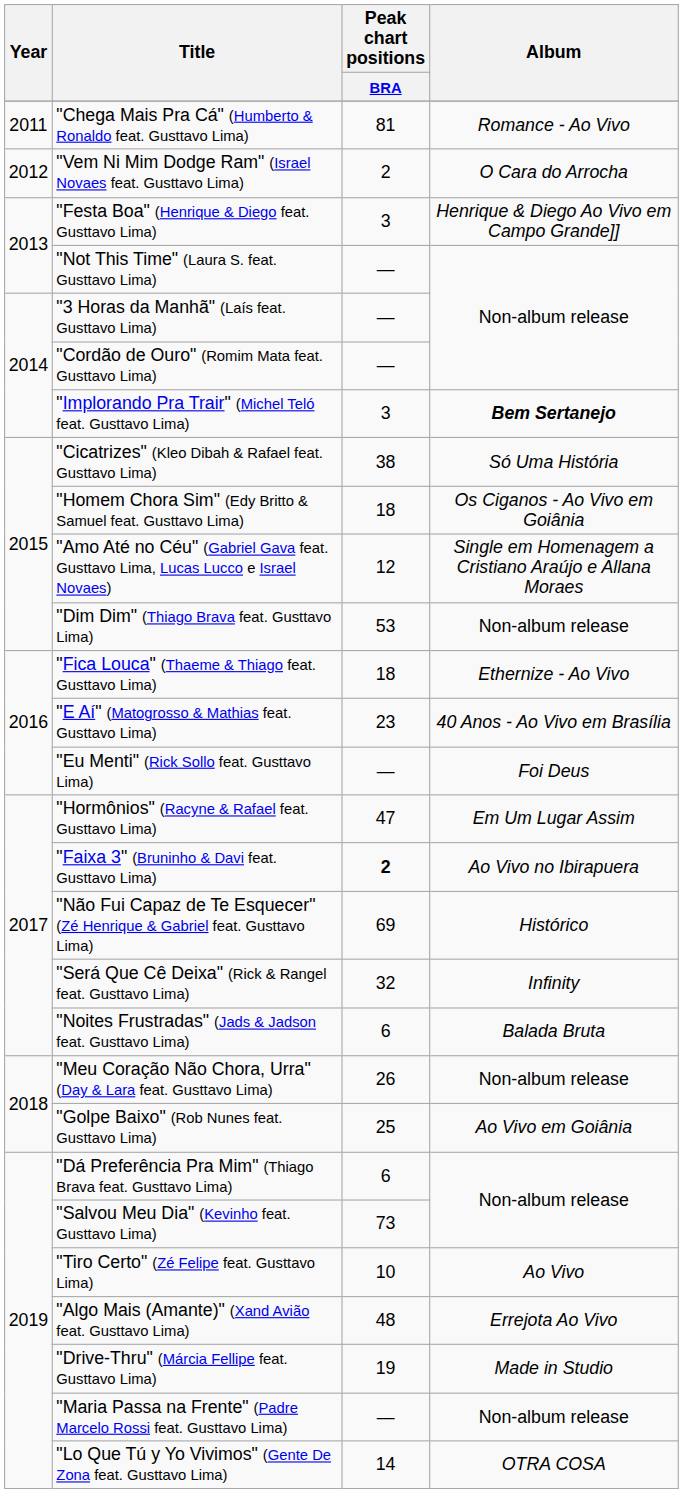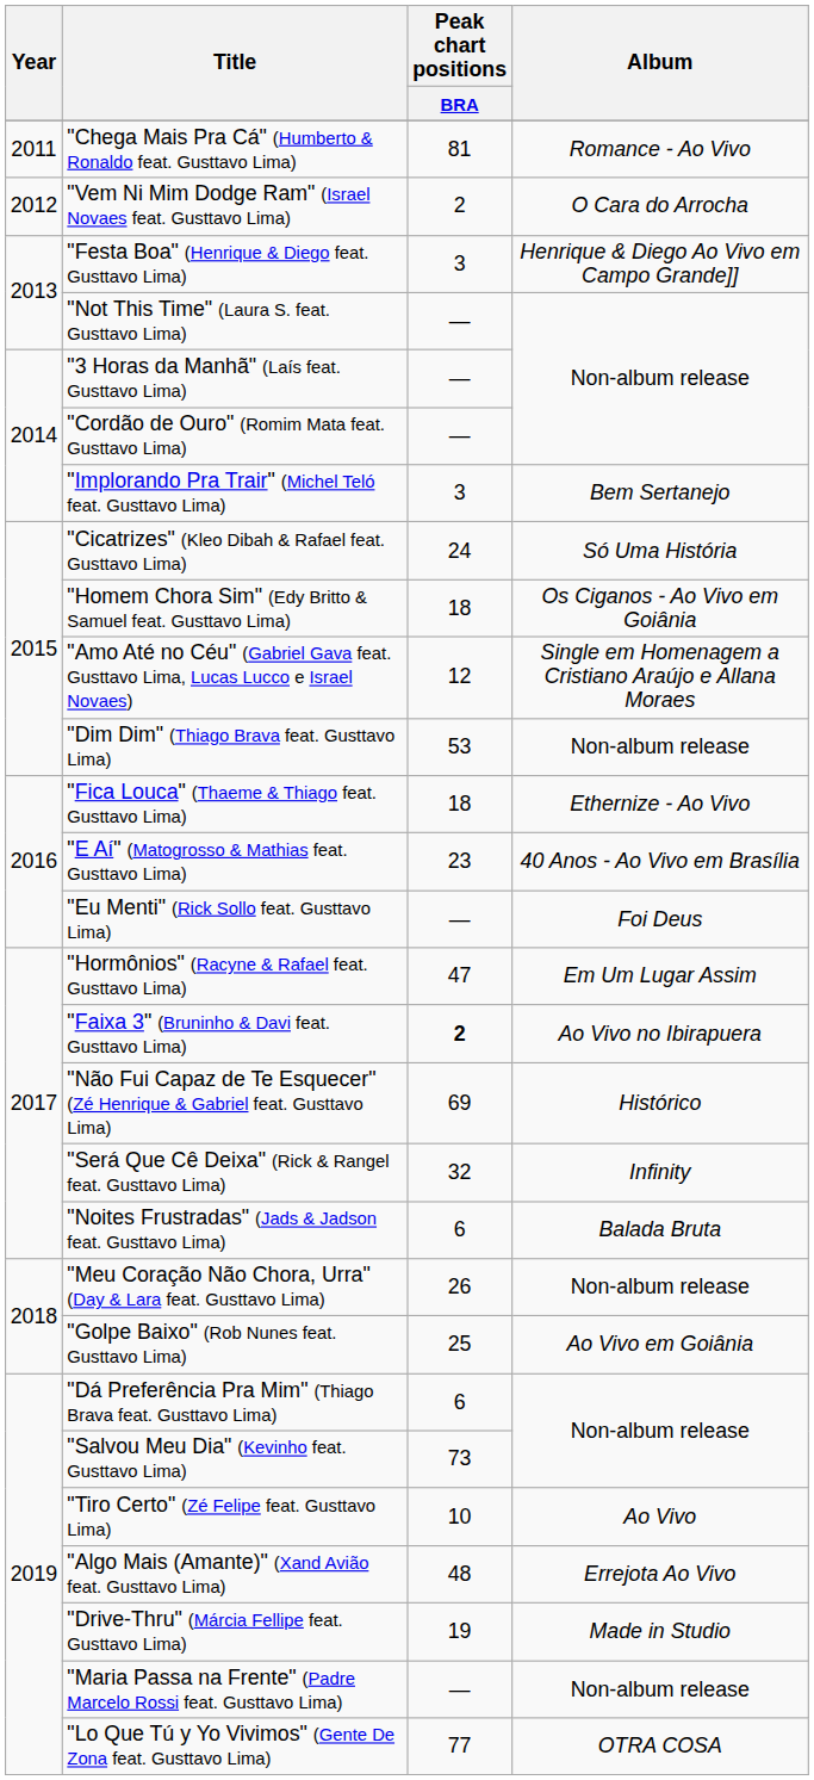"Implorando Pra Trair" (Michel Teló feat. Gusttavo Lima) | Album: bold -> normal
"Cicatrizes" (Kleo Dibah & Rafael feat. Gusttavo Lima) | Peak chart positions / BRA: 38 -> 24
"Lo Que Tú y Yo Vivimos" (Gente De Zona feat. Gusttavo Lima) | Peak chart positions / BRA: 14 -> 77
